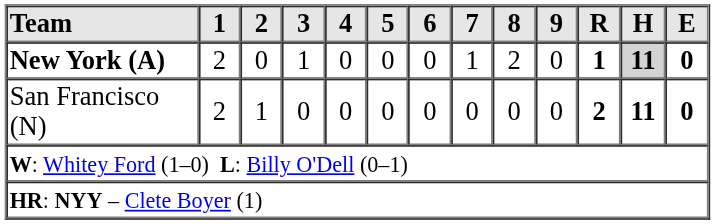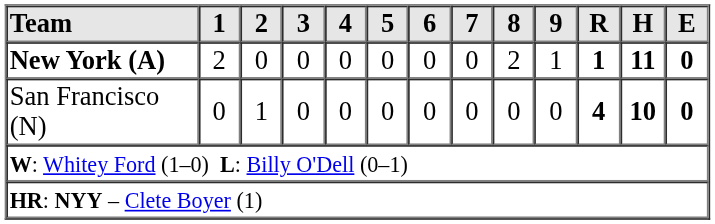New York (A) | 3: 1 -> 0
New York (A) | 7: 1 -> 0
New York (A) | 9: 0 -> 1
New York (A) | H: lightgrey background -> no background
San Francisco (N) | 1: 2 -> 0
San Francisco (N) | R: 2 -> 4
San Francisco (N) | H: 11 -> 10
